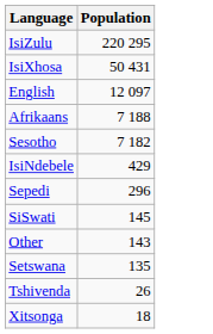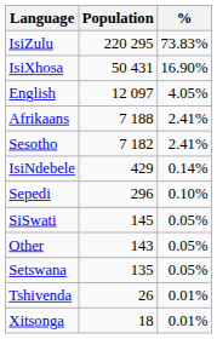+ column: % | 73.83% | 16.90% | 4.05% | 2.41% | 2.41% | 0.14% | 0.10% | 0.05% | 0.05% | 0.05% | 0.01% | 0.01%
